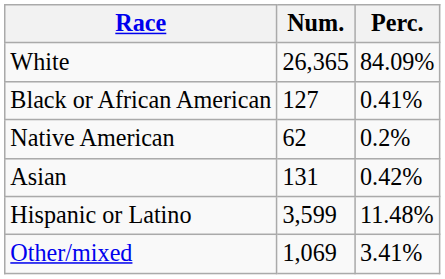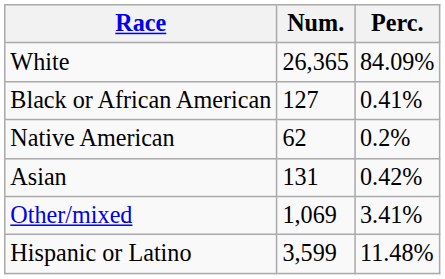rows swapped: Other/mixed <-> Hispanic or Latino
